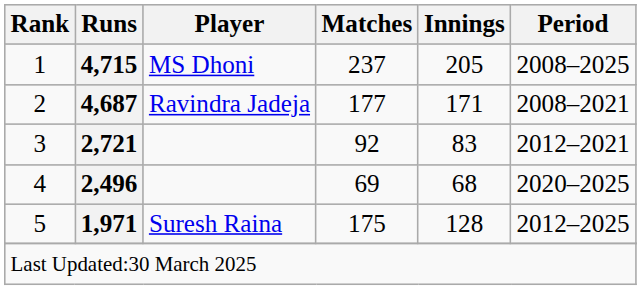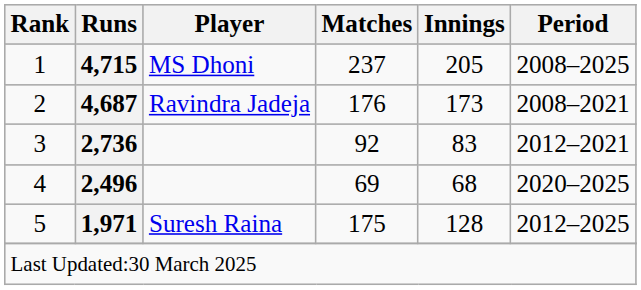2 | Matches: 177 -> 176
2 | Innings: 171 -> 173
3 | Runs: 2,721 -> 2,736
